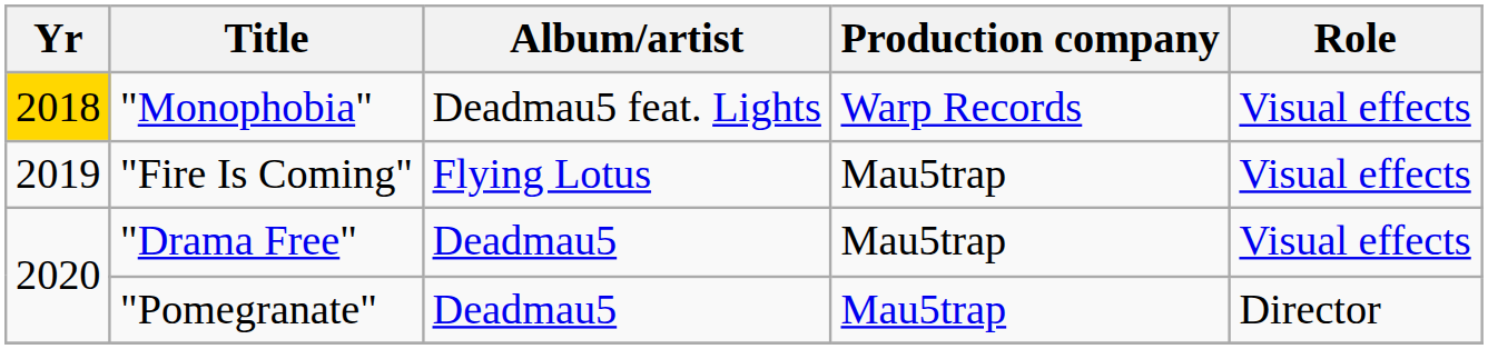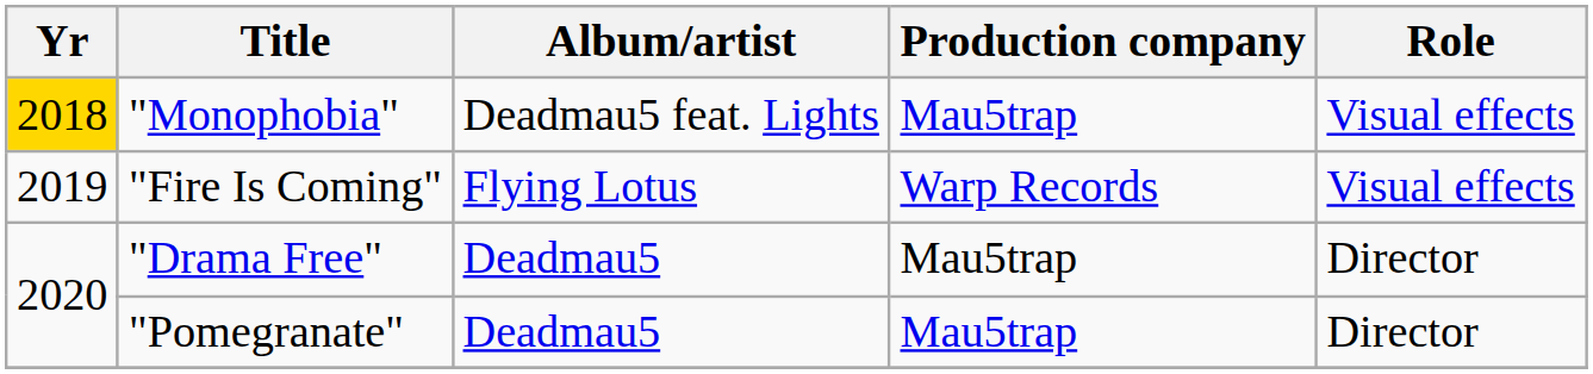"Monophobia" | Production company: Warp Records -> Mau5trap
"Fire Is Coming" | Production company: Mau5trap -> Warp Records
"Drama Free" | Role: Visual effects -> Director
